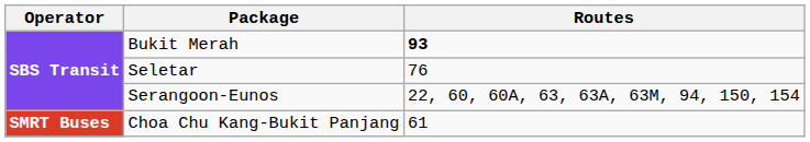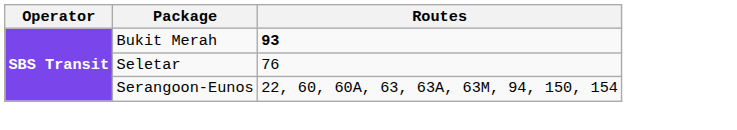- row: SMRT Buses | Choa Chu Kang-Bukit Panjang | 61
